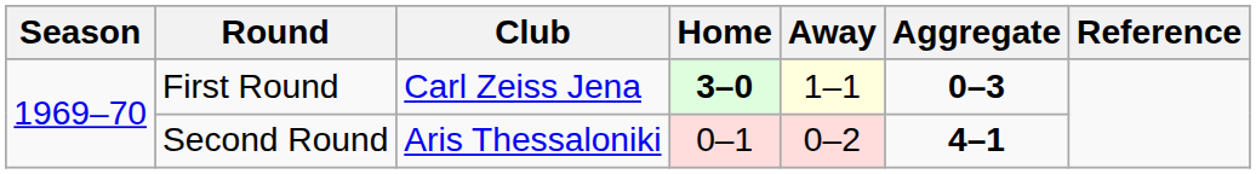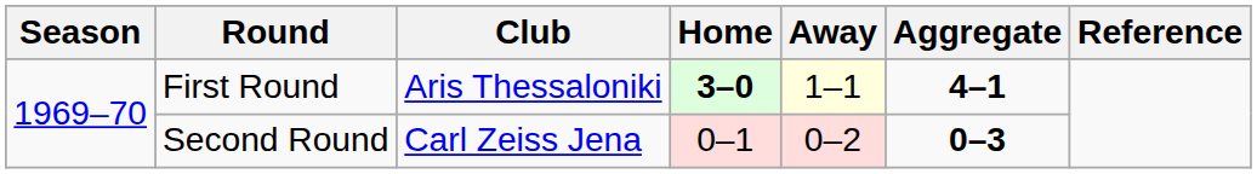First Round | Club: Carl Zeiss Jena -> Aris Thessaloniki
First Round | Aggregate: 0–3 -> 4–1
Second Round | Club: Aris Thessaloniki -> Carl Zeiss Jena
Second Round | Aggregate: 4–1 -> 0–3
